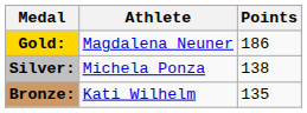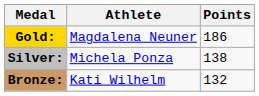Bronze: | Points: 135 -> 132
